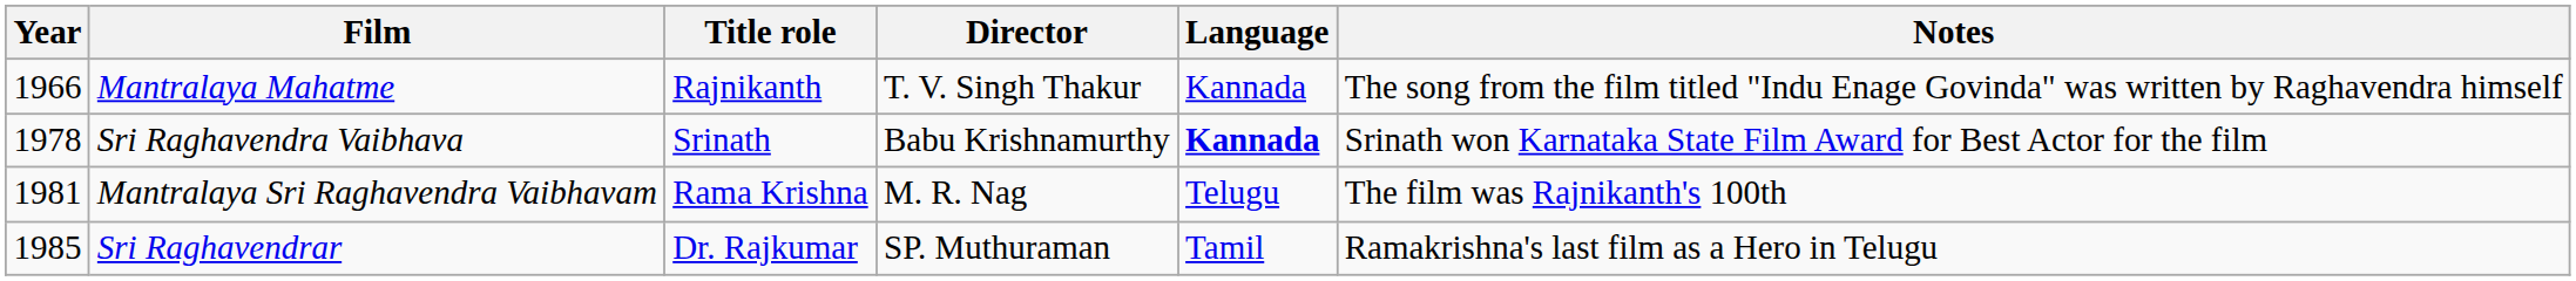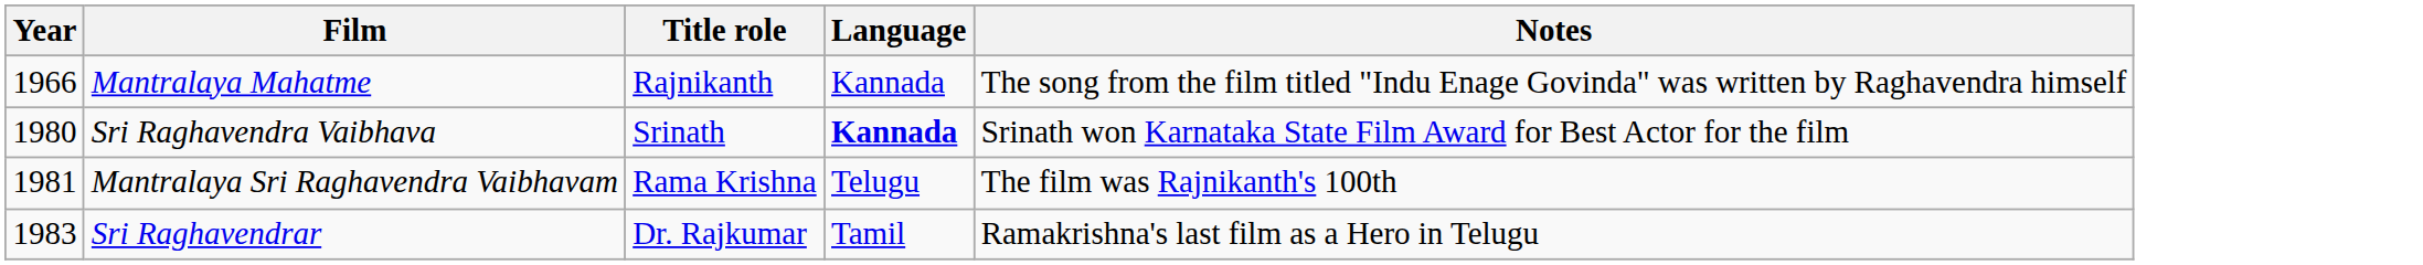- column: Director | T. V. Singh Thakur | Babu Krishnamurthy | M. R. Nag | SP. Muthuraman
Sri Raghavendra Vaibhava | Year: 1978 -> 1980
Sri Raghavendrar | Year: 1985 -> 1983
